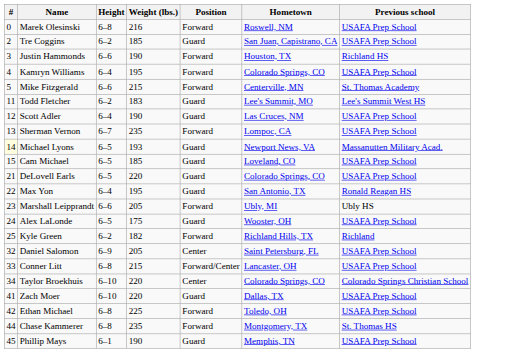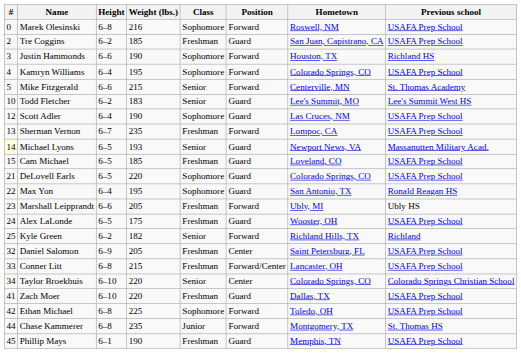+ column: Class | Sophomore | Freshman | Sophomore | Sophomore | Senior | Senior | Sophomore | Freshman | Senior | Freshman | Sophomore | Sophomore | Freshman | Freshman | Senior | Freshman | Freshman | Senior | Freshman | Sophomore | Junior | Freshman
Todd Fletcher | #: 11 -> 10
